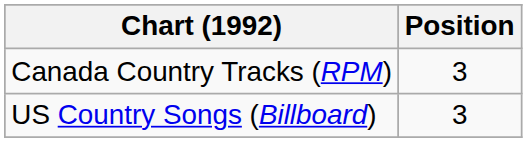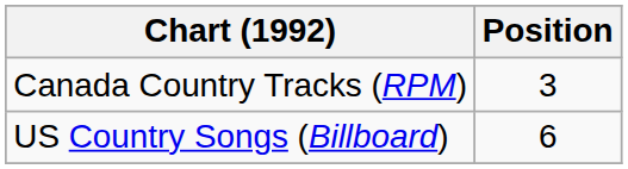US Country Songs (Billboard) | Position: 3 -> 6
